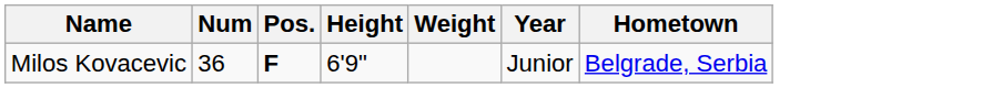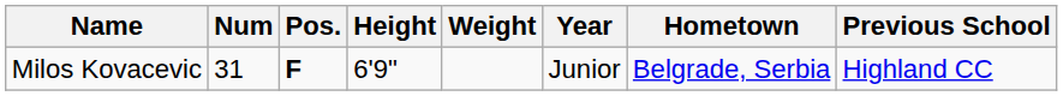+ column: Previous School | Highland CC
Milos Kovacevic | Num: 36 -> 31
